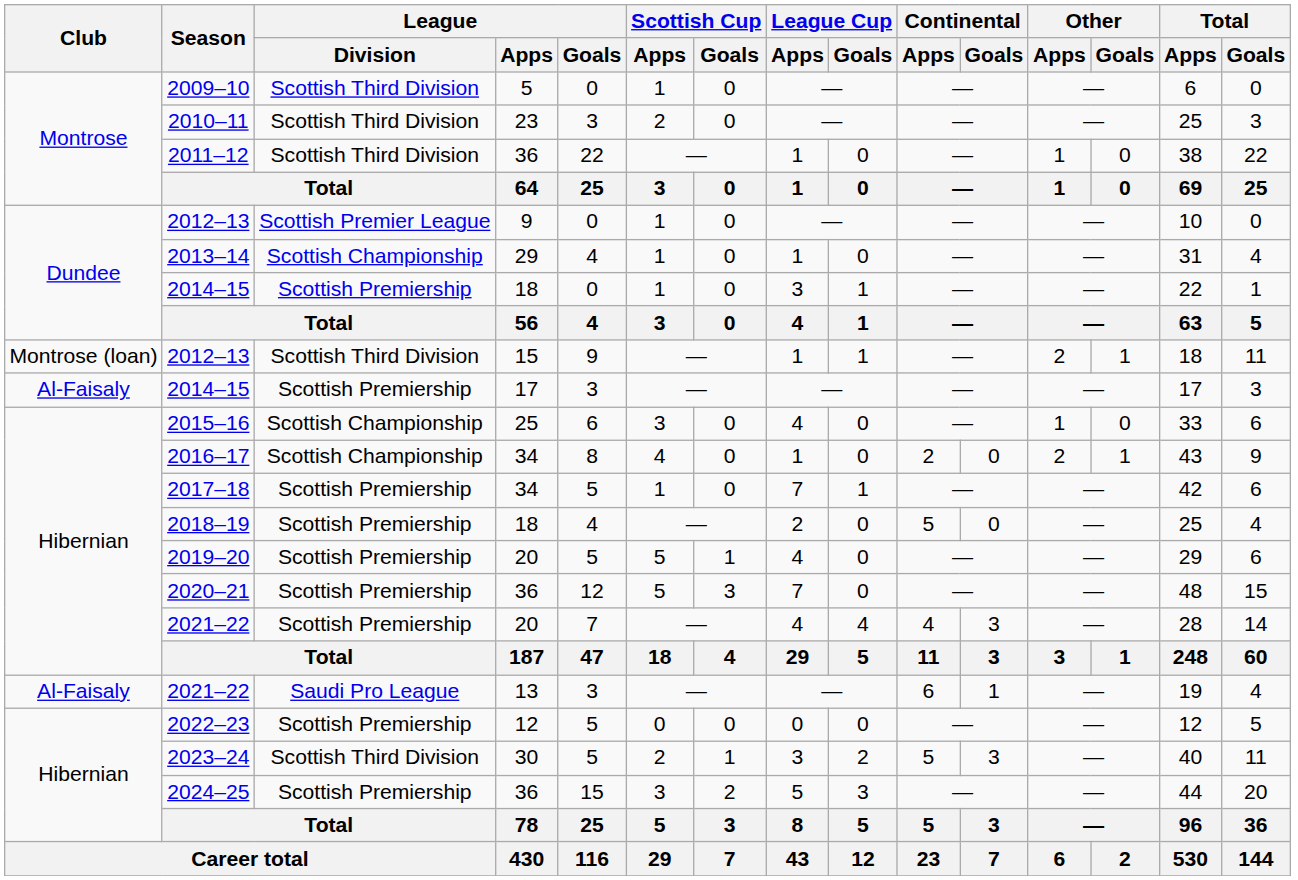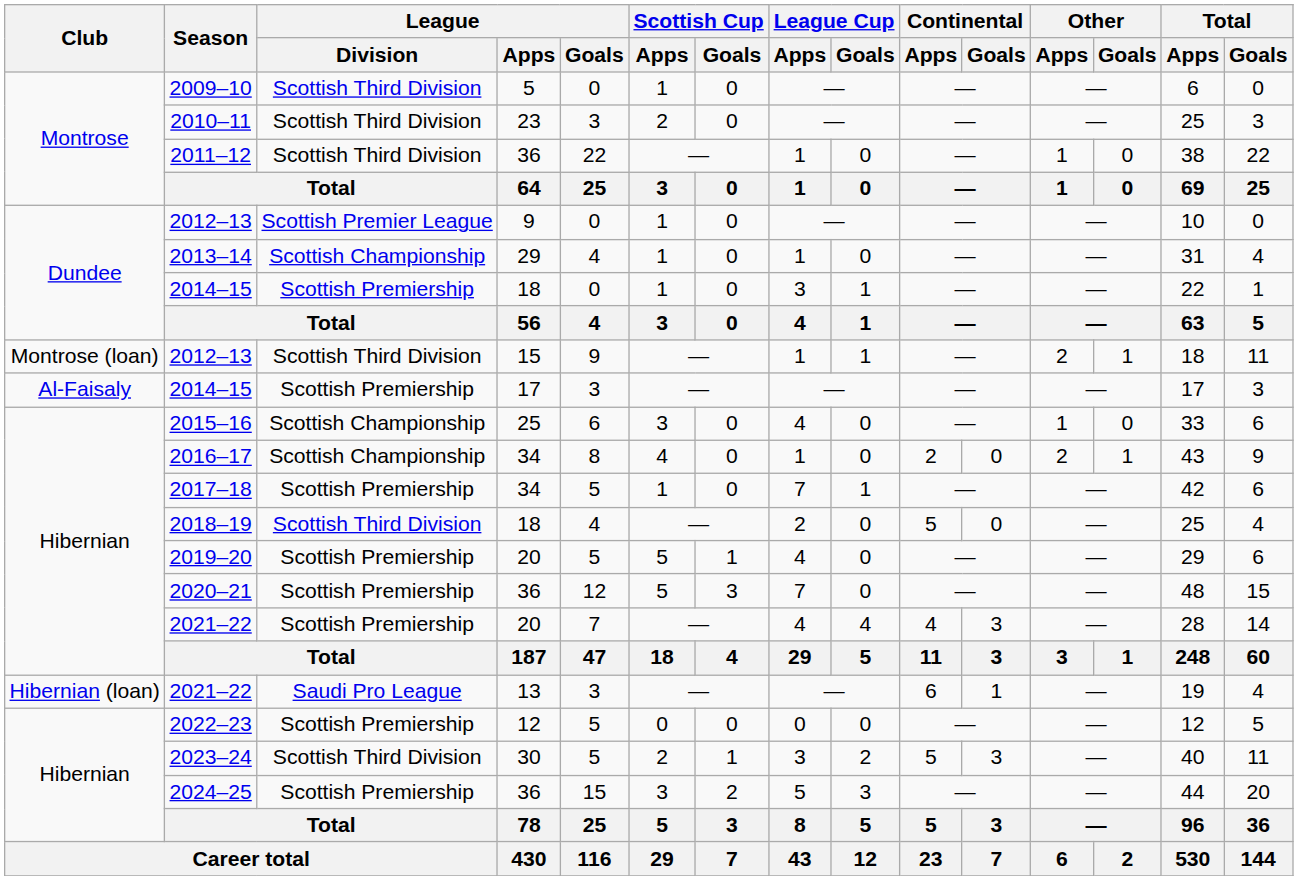2018–19 | League / Division: Scottish Premiership -> Scottish Third Division
2021–22 / 13 | Club: Al-Faisaly -> Hibernian (loan)
